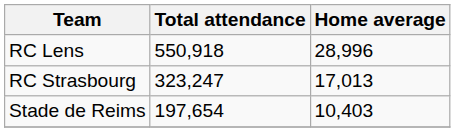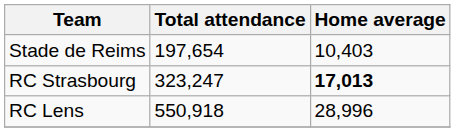rows swapped: RC Lens <-> Stade de Reims
RC Strasbourg | Home average: normal -> bold
